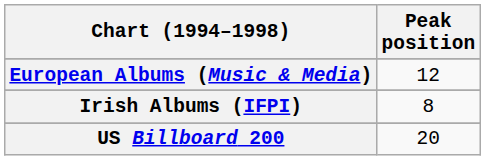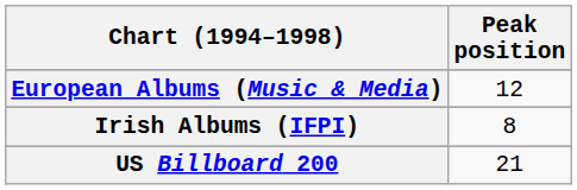US Billboard 200 | Peak position: 20 -> 21
